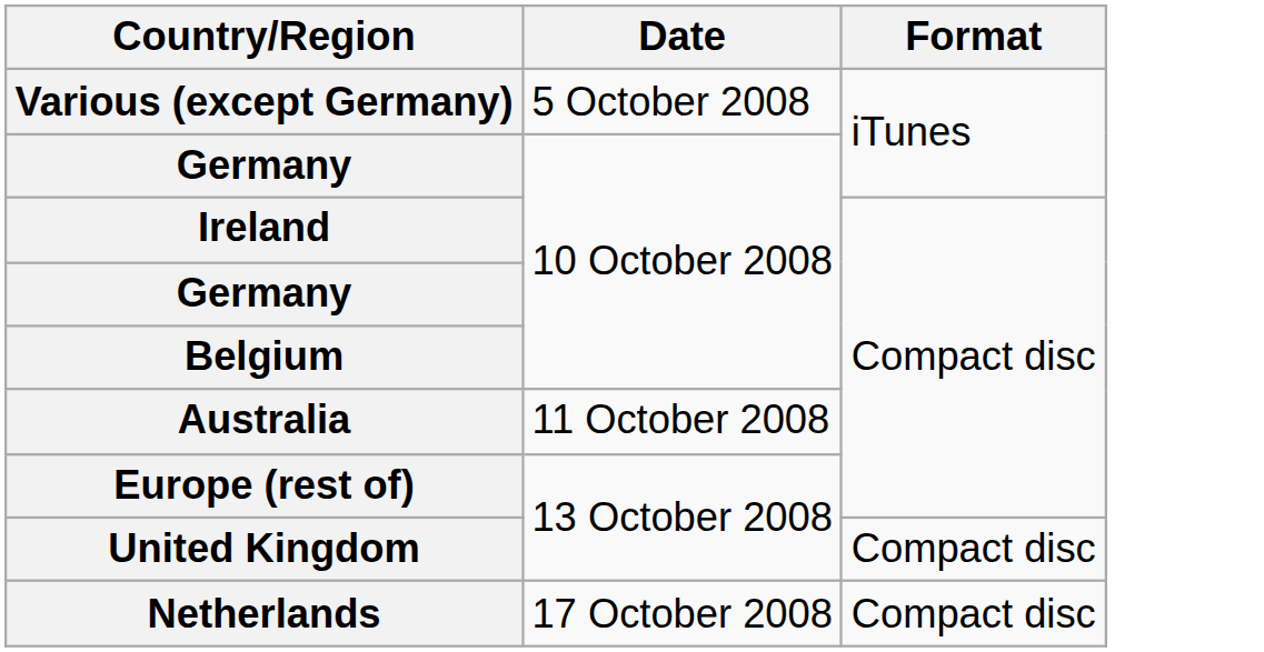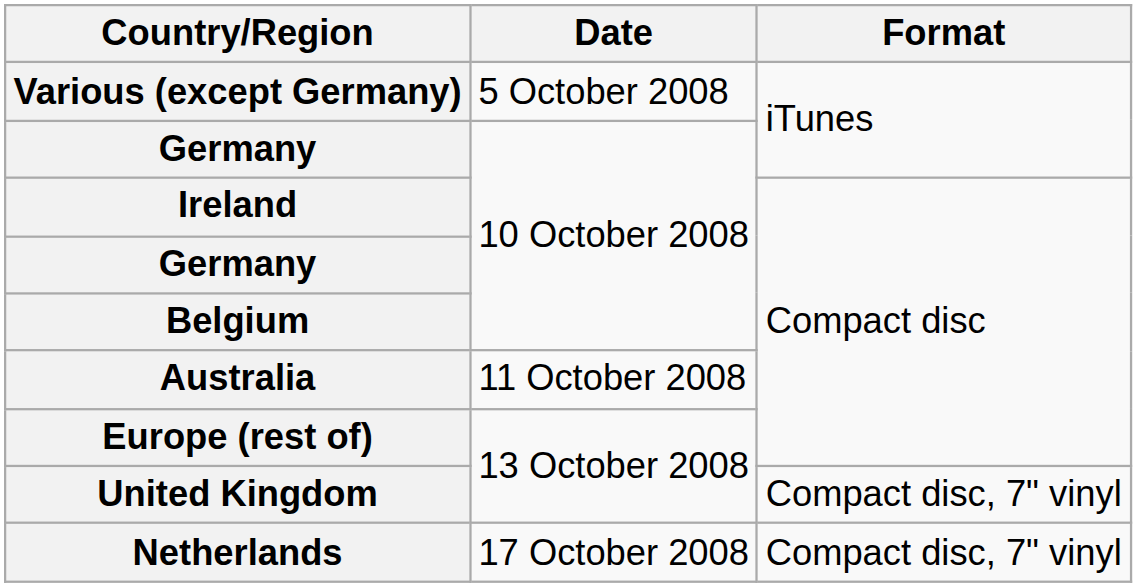United Kingdom | Format: Compact disc -> Compact disc, 7" vinyl
Netherlands | Format: Compact disc -> Compact disc, 7" vinyl
